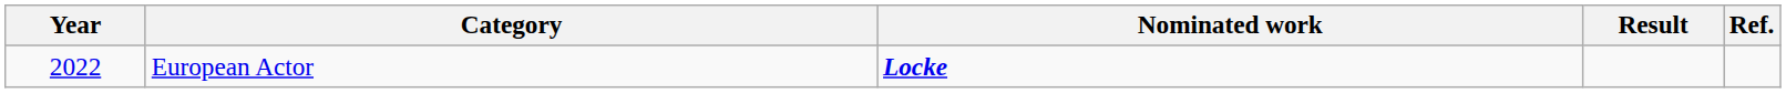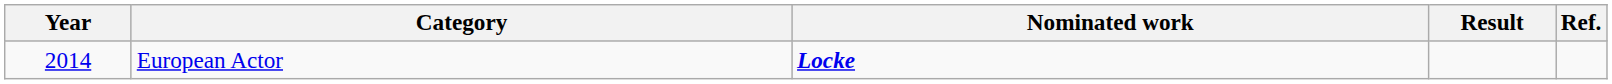European Actor | Year: 2022 -> 2014
